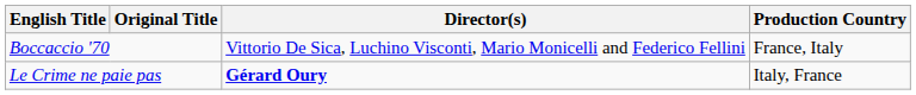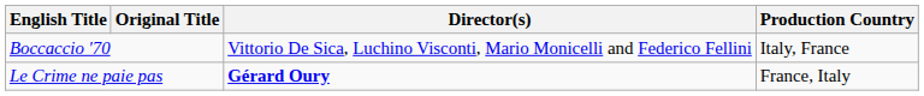Boccaccio '70 | Production Country: France, Italy -> Italy, France
Le Crime ne paie pas | Production Country: Italy, France -> France, Italy
